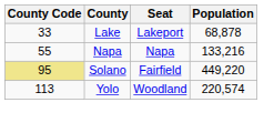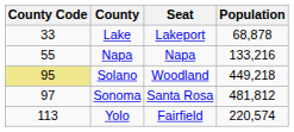Solano | Seat: Fairfield -> Woodland
Solano | Population: 449,220 -> 449,218
+ row: 97 | Sonoma | Santa Rosa | 481,812
Yolo | Seat: Woodland -> Fairfield
